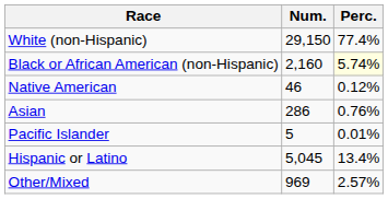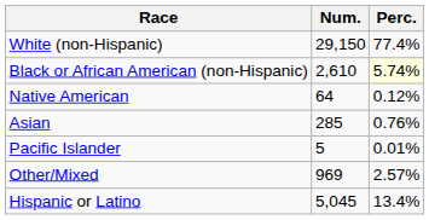Black or African American (non-Hispanic) | Num.: 2,160 -> 2,610
Native American | Num.: 46 -> 64
Asian | Num.: 286 -> 285
rows swapped: Other/Mixed <-> Hispanic or Latino
